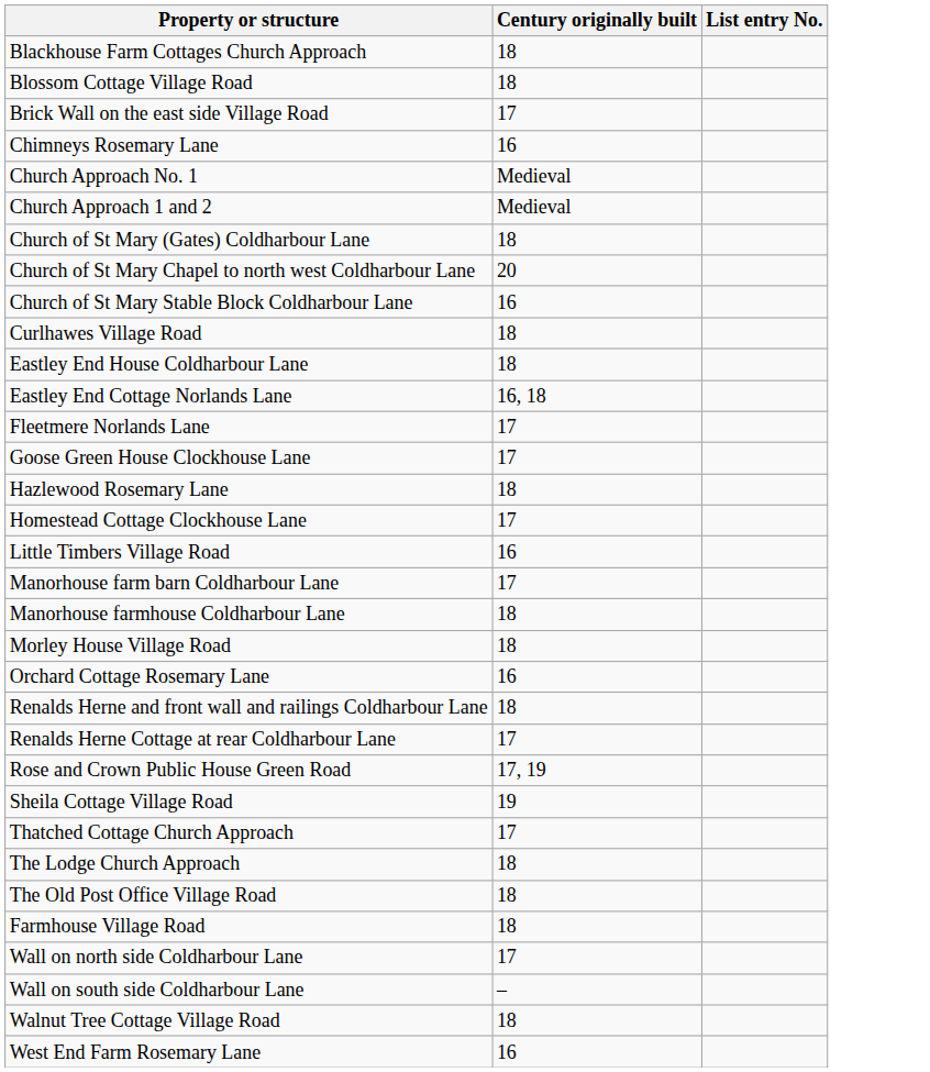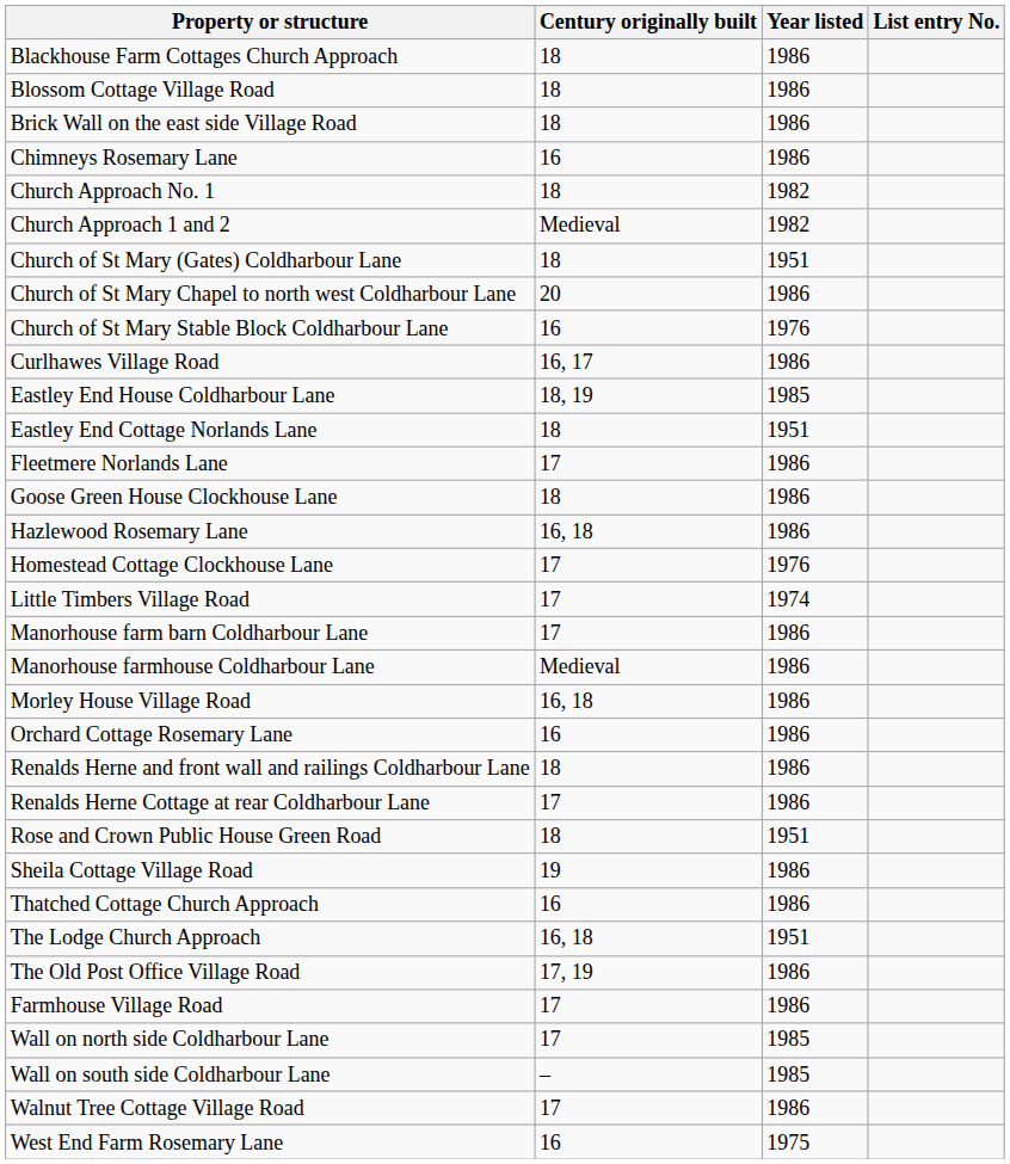+ column: Year listed | 1986 | 1986 | 1986 | 1986 | 1982 | 1982 | 1951 | 1986 | 1976 | 1986 | 1985 | 1951 | 1986 | 1986 | 1986 | 1976 | 1974 | 1986 | 1986 | 1986 | 1986 | 1986 | 1986 | 1951 | 1986 | 1986 | 1951 | 1986 | 1986 | 1985 | 1985 | 1986 | 1975
Brick Wall on the east side Village Road | Century originally built: 17 -> 18
Church Approach No. 1 | Century originally built: Medieval -> 18
Curlhawes Village Road | Century originally built: 18 -> 16, 17
Eastley End House Coldharbour Lane | Century originally built: 18 -> 18, 19
Eastley End Cottage Norlands Lane | Century originally built: 16, 18 -> 18
Goose Green House Clockhouse Lane | Century originally built: 17 -> 18
Hazlewood Rosemary Lane | Century originally built: 18 -> 16, 18
Little Timbers Village Road | Century originally built: 16 -> 17
Manorhouse farmhouse Coldharbour Lane | Century originally built: 18 -> Medieval
Morley House Village Road | Century originally built: 18 -> 16, 18
Rose and Crown Public House Green Road | Century originally built: 17, 19 -> 18
Thatched Cottage Church Approach | Century originally built: 17 -> 16
The Lodge Church Approach | Century originally built: 18 -> 16, 18
The Old Post Office Village Road | Century originally built: 18 -> 17, 19
Farmhouse Village Road | Century originally built: 18 -> 17
Walnut Tree Cottage Village Road | Century originally built: 18 -> 17
